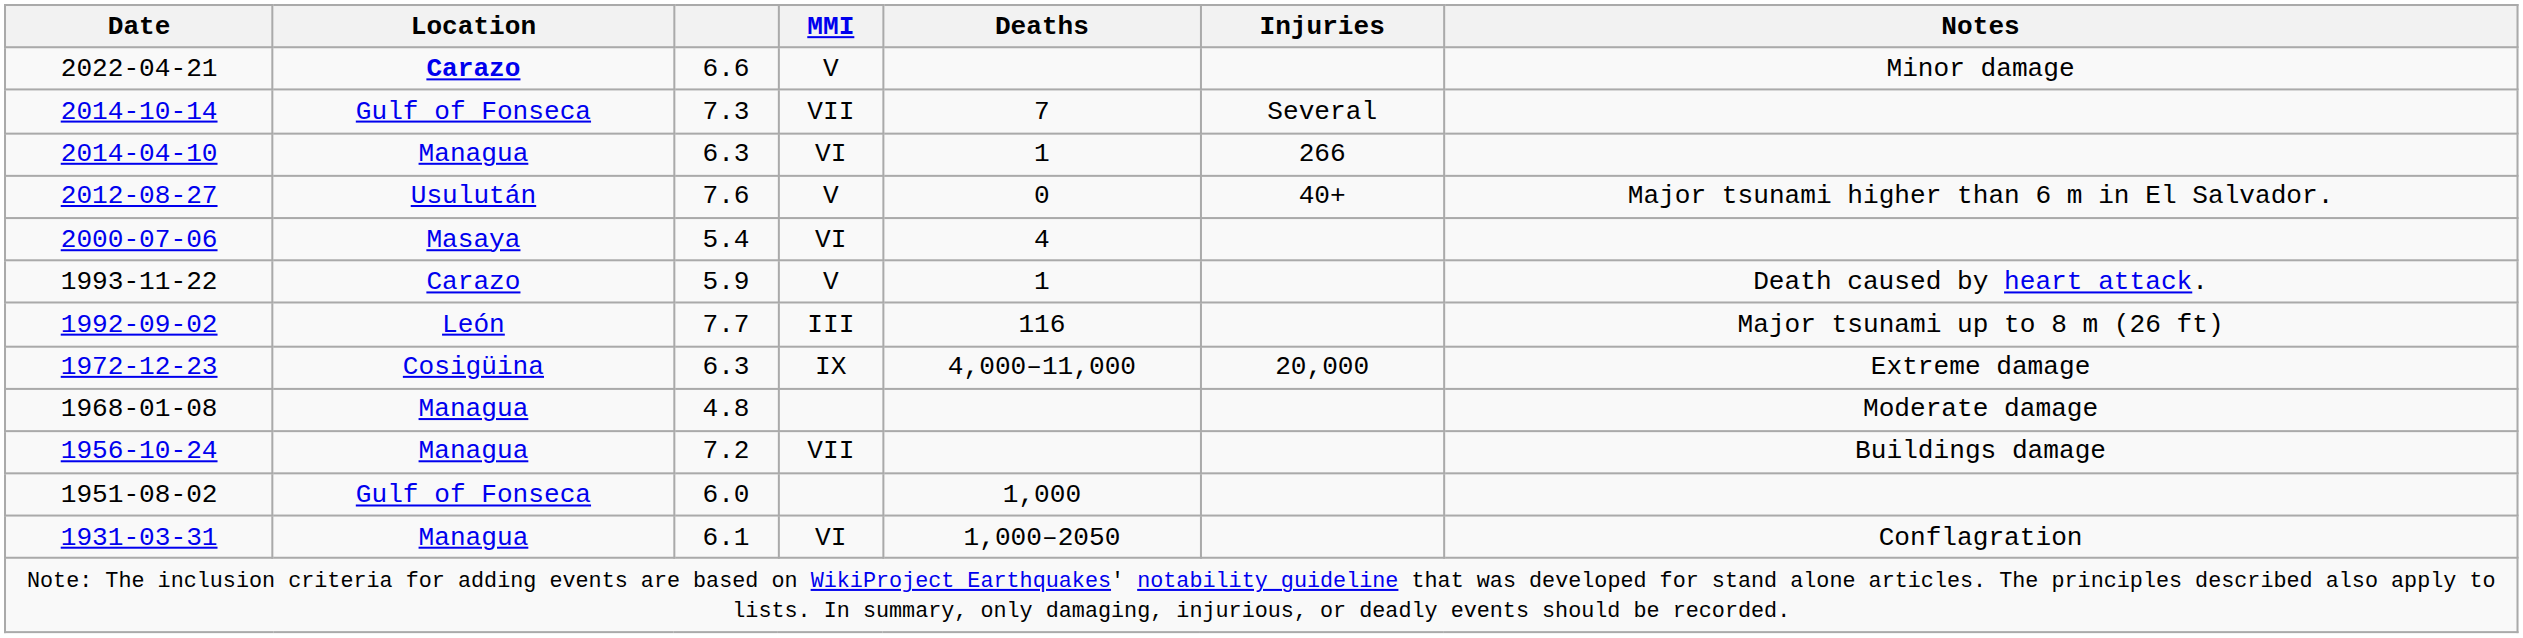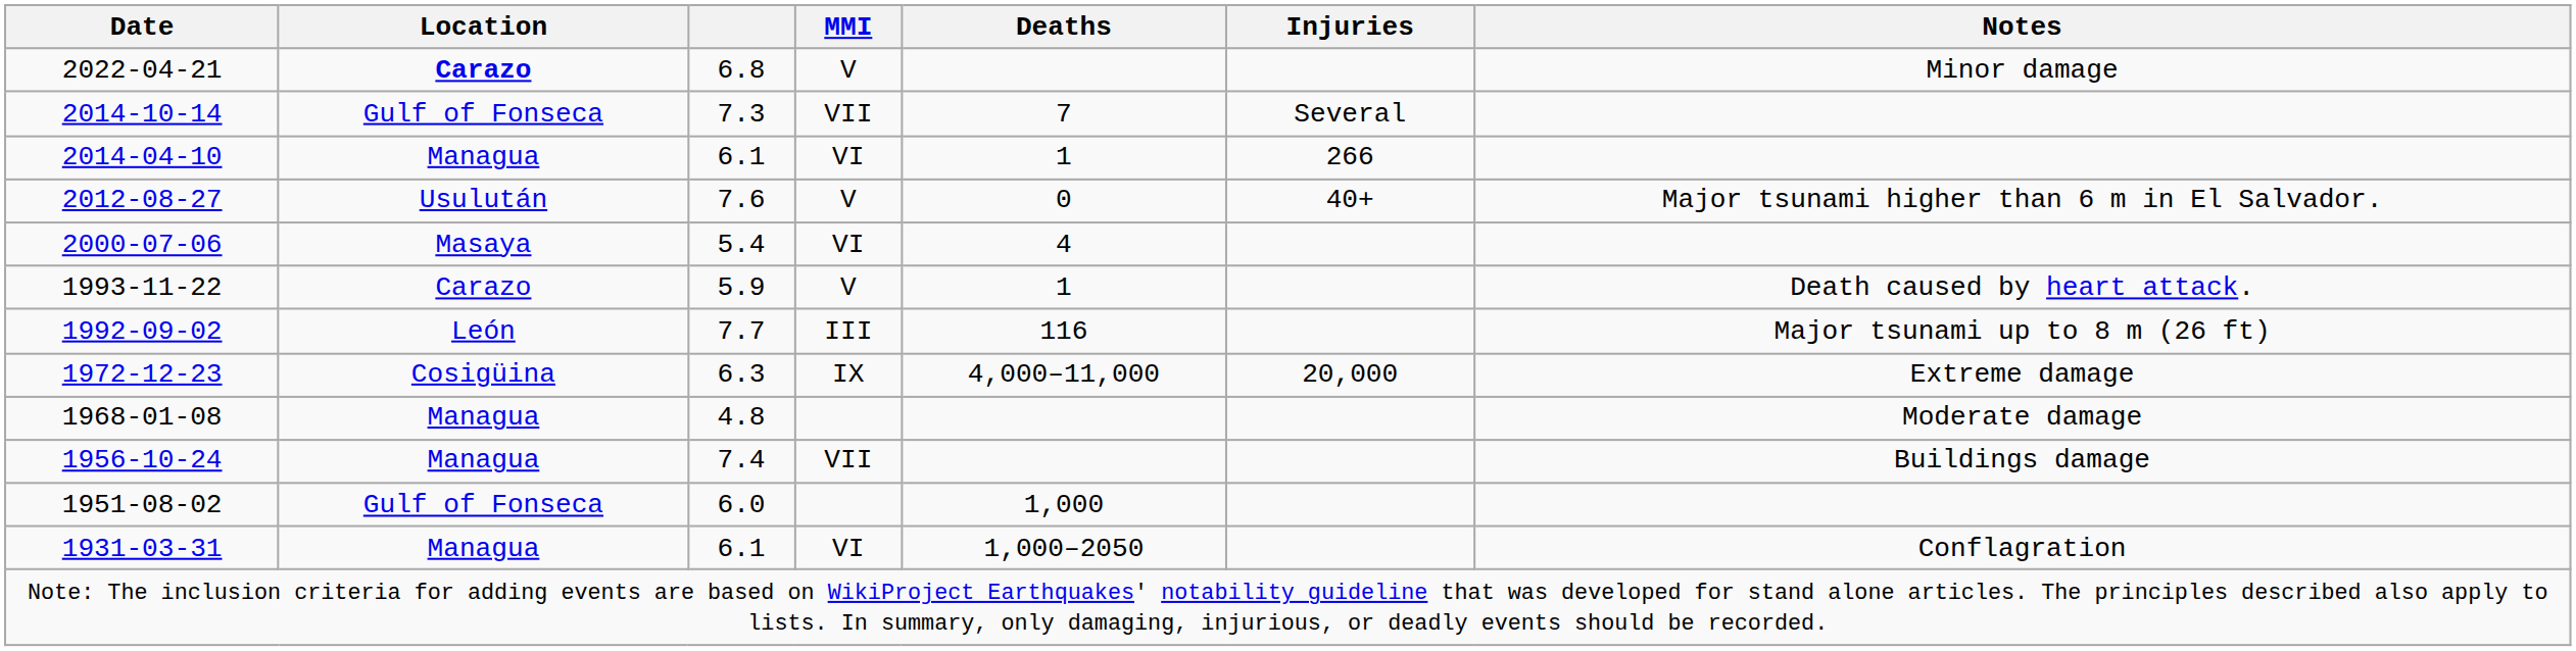2022-04-21 | column 3: 6.6 -> 6.8
2014-04-10 | column 3: 6.3 -> 6.1
1956-10-24 | column 3: 7.2 -> 7.4
